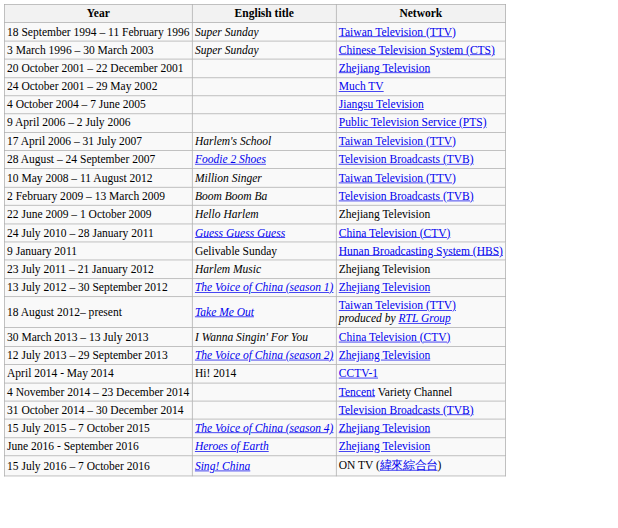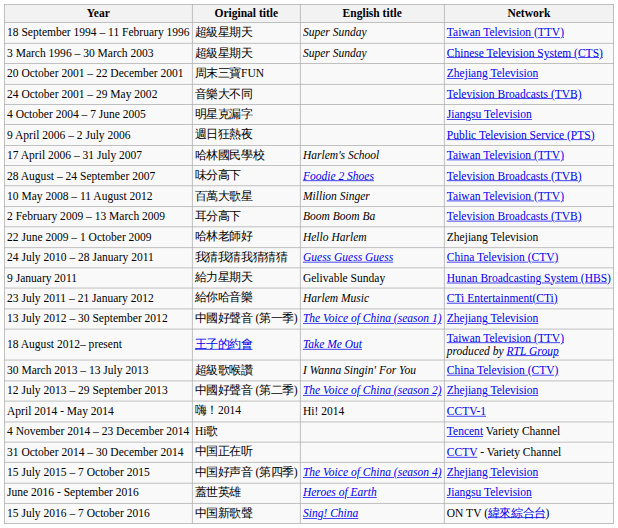+ column: Original title | 超級星期天 | 超級星期天 | 周末三寶FUN | 音樂大不同 | 明星克漏字 | 週日狂熱夜 | 哈林國民學校 | 味分高下 | 百萬大歌星 | 耳分高下 | 哈林老師好 | 我猜我猜我猜猜猜 | 給力星期天 | 給你哈音樂 | 中國好聲音 (第一季) | 王子的約會 | 超級歌喉讚 | 中國好聲音 (第二季) | 嗨！2014 | Hi歌 | 中国正在听 | 中国好声音 (第四季) | 蓋世英雄 | 中国新歌聲
24 October 2001 – 29 May 2002 | Network: Much TV -> Television Broadcasts (TVB)
23 July 2011 – 21 January 2012 | Network: Zhejiang Television -> CTi Entertainment(CTi)
31 October 2014 – 30 December 2014 | Network: Television Broadcasts (TVB) -> CCTV - Variety Channel
June 2016 - September 2016 | Network: Zhejiang Television -> Jiangsu Television
